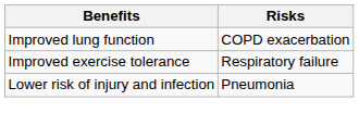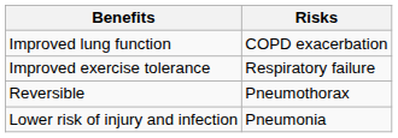+ row: Reversible | Pneumothorax
